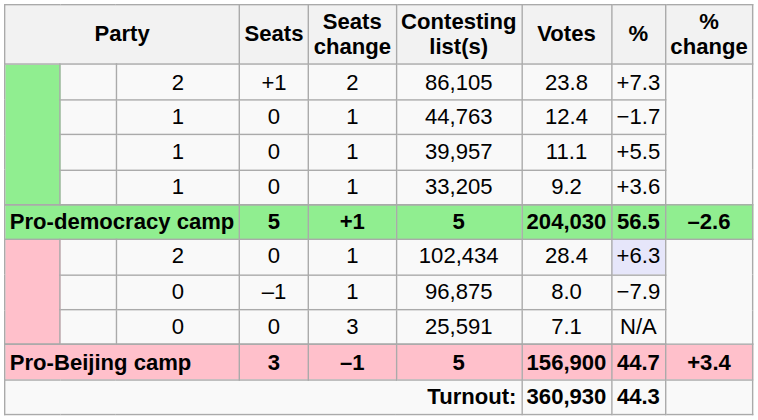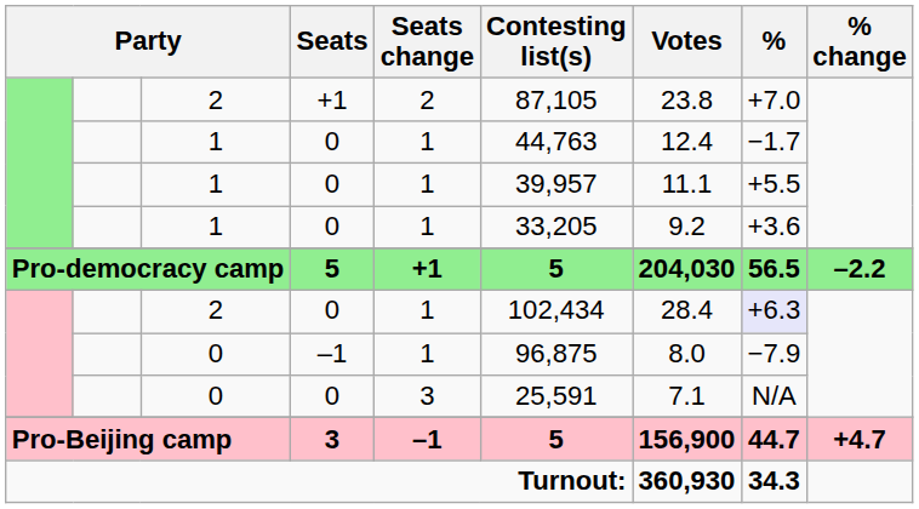2 / +1 | Contesting list(s): 86,105 -> 87,105
2 / +1 | %: +7.3 -> +7.0
Pro-democracy camp | % change: –2.6 -> –2.2
Pro-Beijing camp | % change: +3.4 -> +4.7
Turnout: | %: 44.3 -> 34.3
